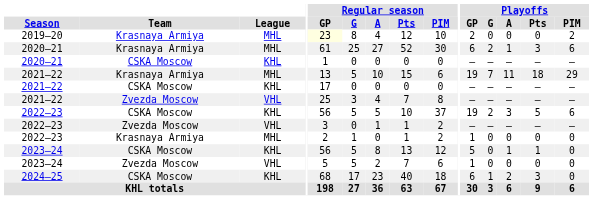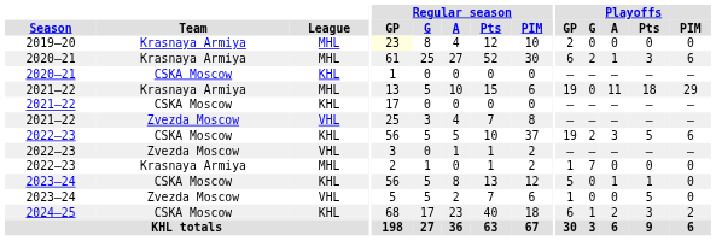2019–20 | Playoffs / PIM: 2 -> 0
2021–22 / Krasnaya Armiya | Playoffs / G: 7 -> 0
2022–23 / Krasnaya Armiya | Playoffs / G: 0 -> 7
2023–24 / Zvezda Moscow | Playoffs / Pts: 0 -> 5
2024–25 | Playoffs / PIM: 0 -> 2
